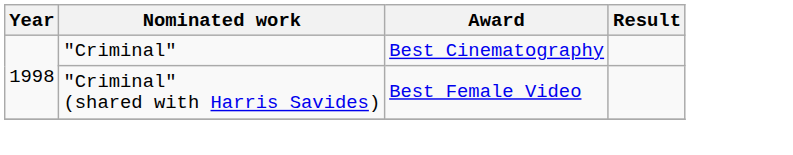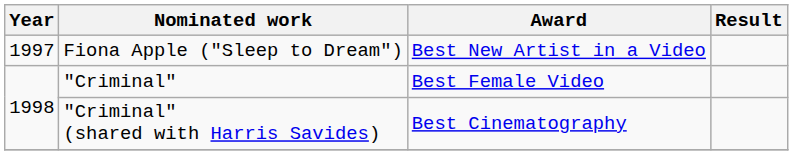+ row: 1997 | Fiona Apple ("Sleep to Dream") | Best New Artist in a Video
"Criminal" | Award: Best Cinematography -> Best Female Video
"Criminal" (shared with Harris Savides) | Award: Best Female Video -> Best Cinematography
